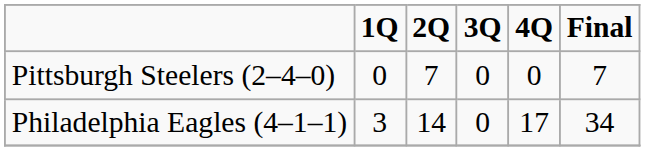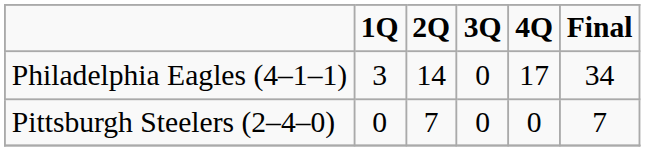rows swapped: Philadelphia Eagles (4–1–1) <-> Pittsburgh Steelers (2–4–0)
